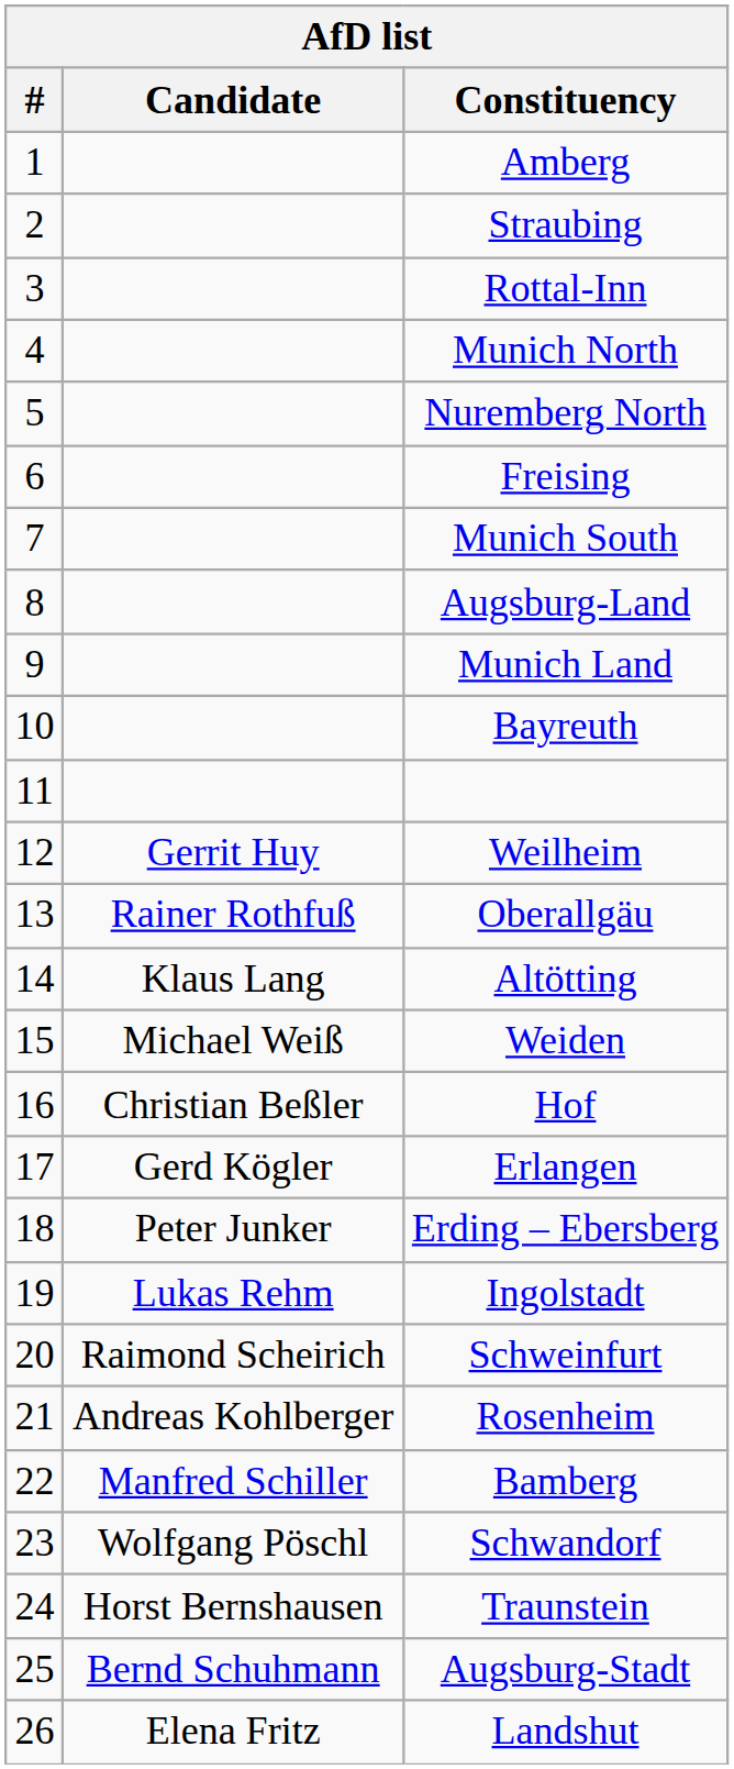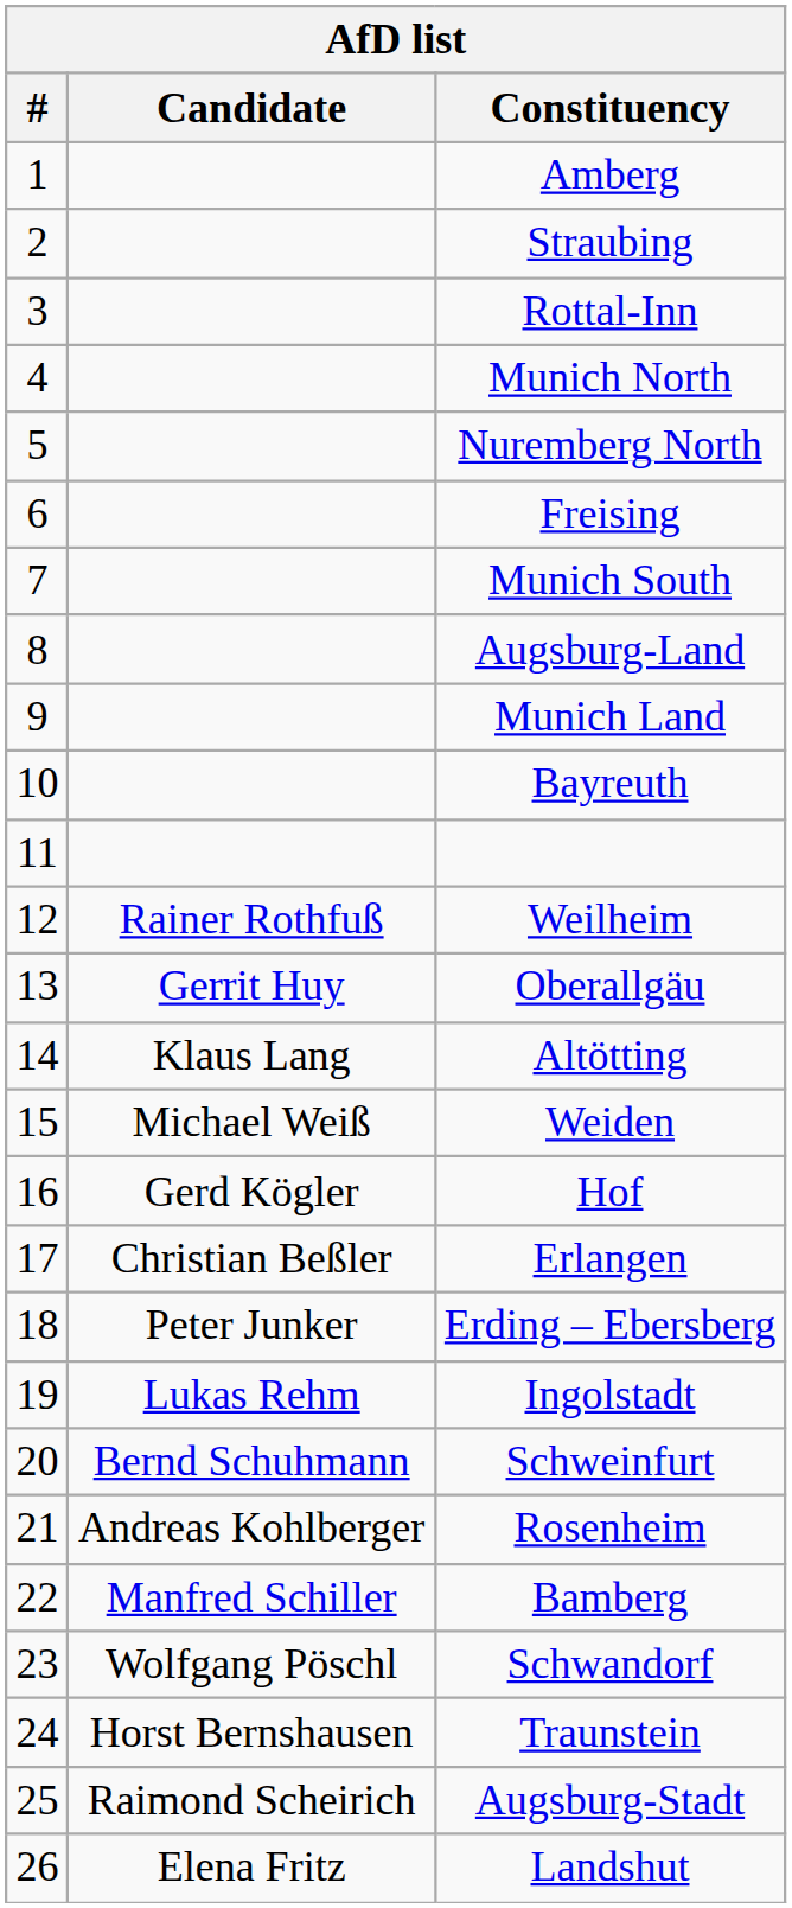Weilheim | Candidate: Gerrit Huy -> Rainer Rothfuß
Oberallgäu | Candidate: Rainer Rothfuß -> Gerrit Huy
Hof | Candidate: Christian Beßler -> Gerd Kögler
Erlangen | Candidate: Gerd Kögler -> Christian Beßler
Schweinfurt | Candidate: Raimond Scheirich -> Bernd Schuhmann
Augsburg-Stadt | Candidate: Bernd Schuhmann -> Raimond Scheirich
